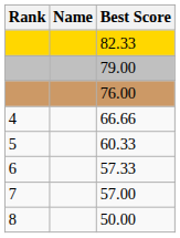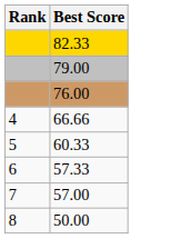- column: Name
